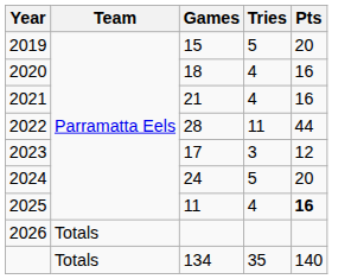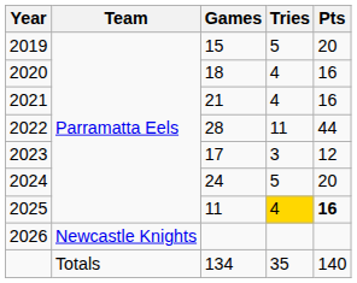2025 | Tries: no background -> gold background
2026 | Team: Totals -> Newcastle Knights
